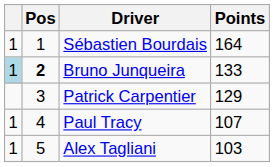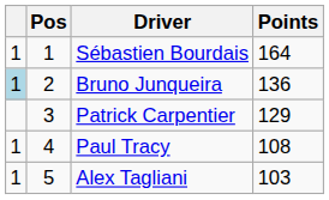Bruno Junqueira | Pos: bold -> normal
Bruno Junqueira | Points: 133 -> 136
Paul Tracy | Points: 107 -> 108
